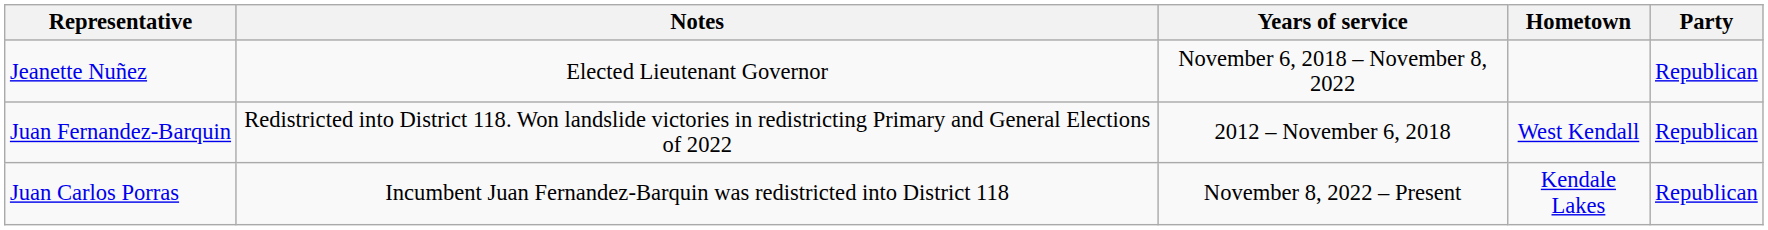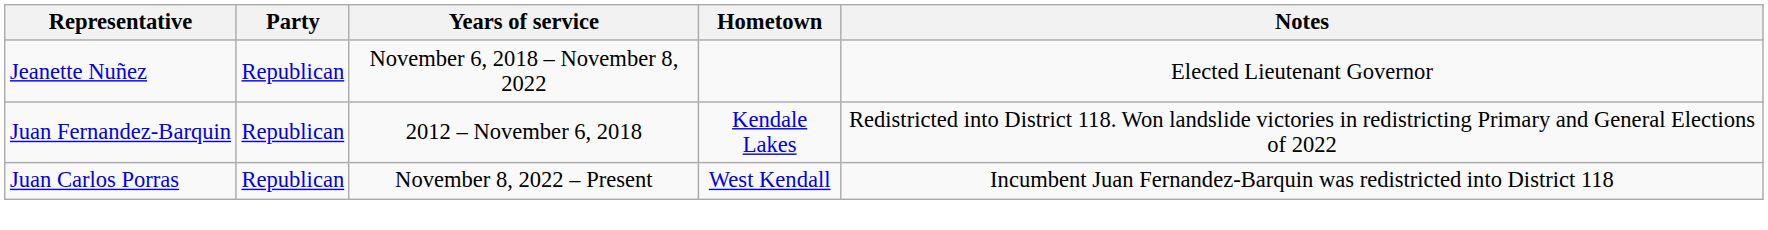columns swapped: Party <-> Notes
Juan Fernandez-Barquin | Hometown: West Kendall -> Kendale Lakes
Juan Carlos Porras | Hometown: Kendale Lakes -> West Kendall
